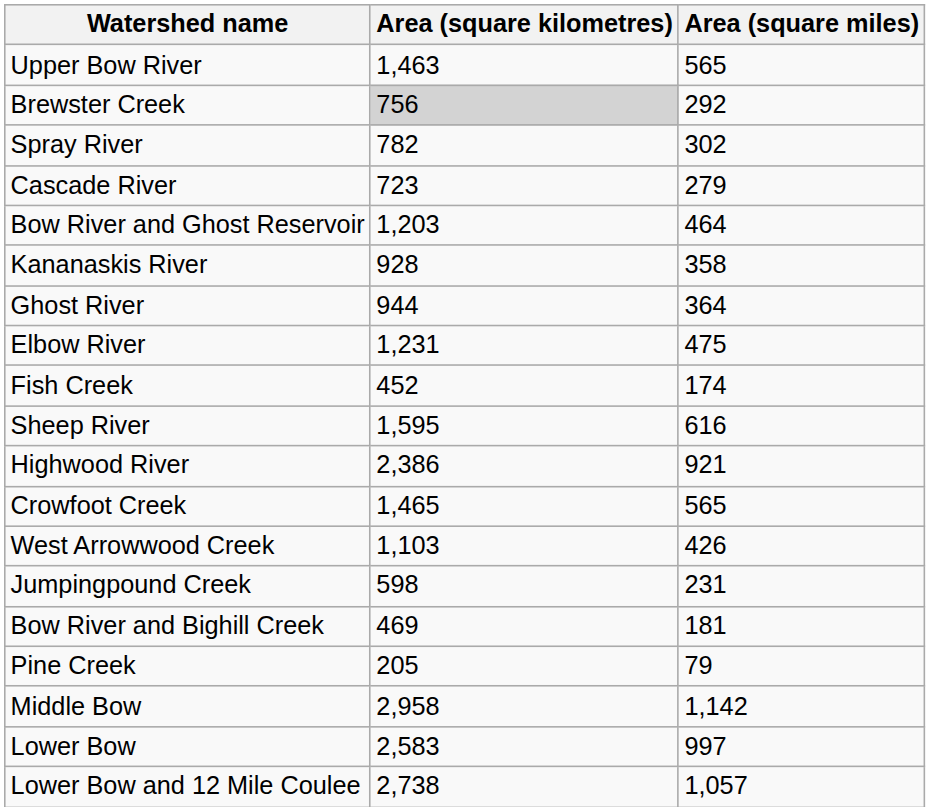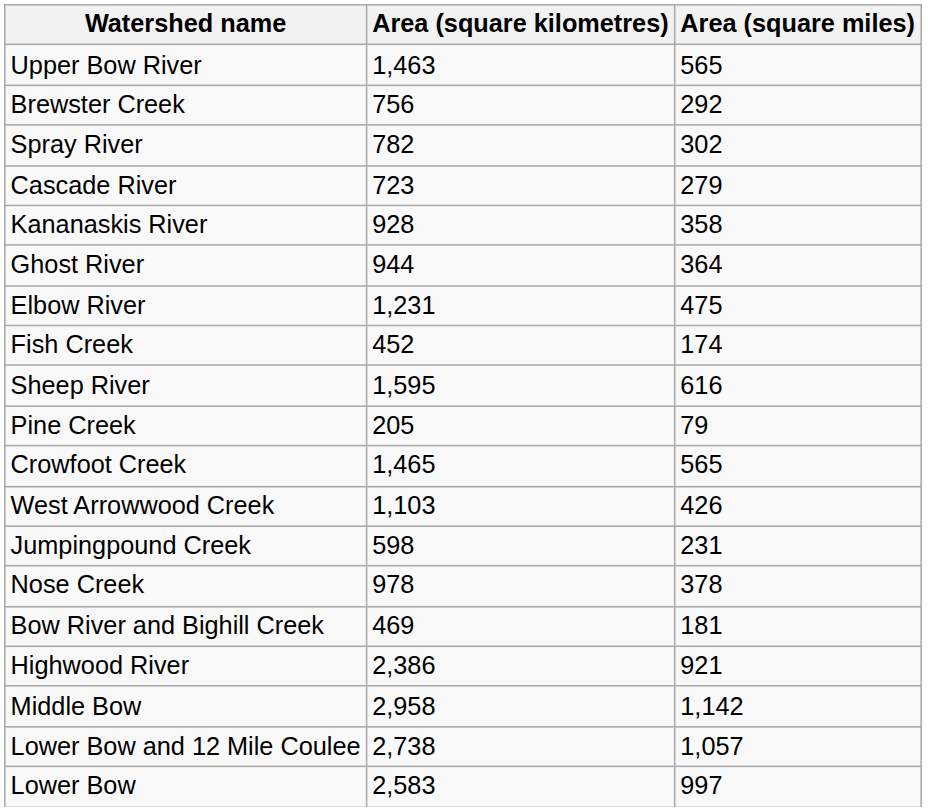Brewster Creek | Area (square kilometres): lightgrey background -> no background
- row: Bow River and Ghost Reservoir | 1,203 | 464
rows swapped: Highwood River <-> Pine Creek
+ row: Nose Creek | 978 | 378
rows swapped: Lower Bow and 12 Mile Coulee <-> Lower Bow
